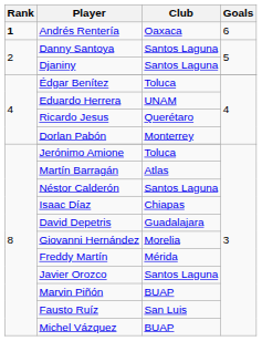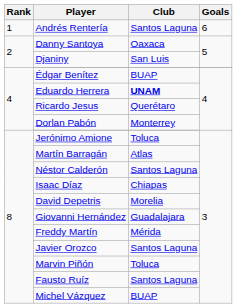Andrés Rentería | Rank: bold -> normal
Andrés Rentería | Club: Oaxaca -> Santos Laguna
Danny Santoya | Club: Santos Laguna -> Oaxaca
Djaniny | Club: Santos Laguna -> San Luis
Édgar Benítez | Club: Toluca -> BUAP
Eduardo Herrera | Club: normal -> bold
David Depetris | Club: Guadalajara -> Morelia
Giovanni Hernández | Club: Morelia -> Guadalajara
Marvin Piñón | Club: BUAP -> Toluca
Fausto Ruíz | Club: San Luis -> Santos Laguna
